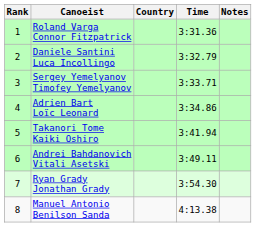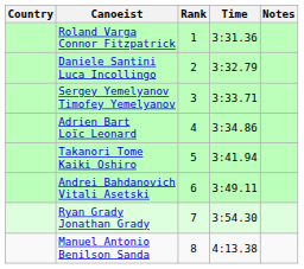columns swapped: Rank <-> Country
